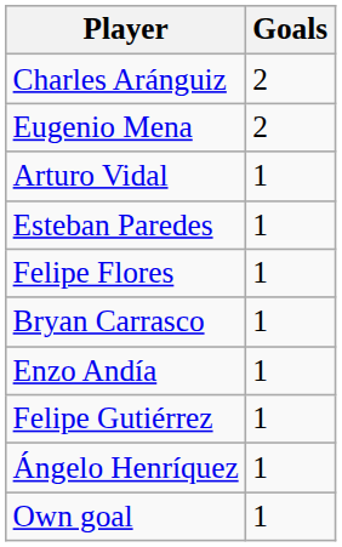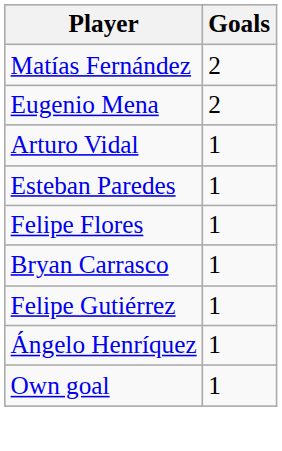- row: Charles Aránguiz | 2
+ row: Matías Fernández | 2
- row: Enzo Andía | 1
